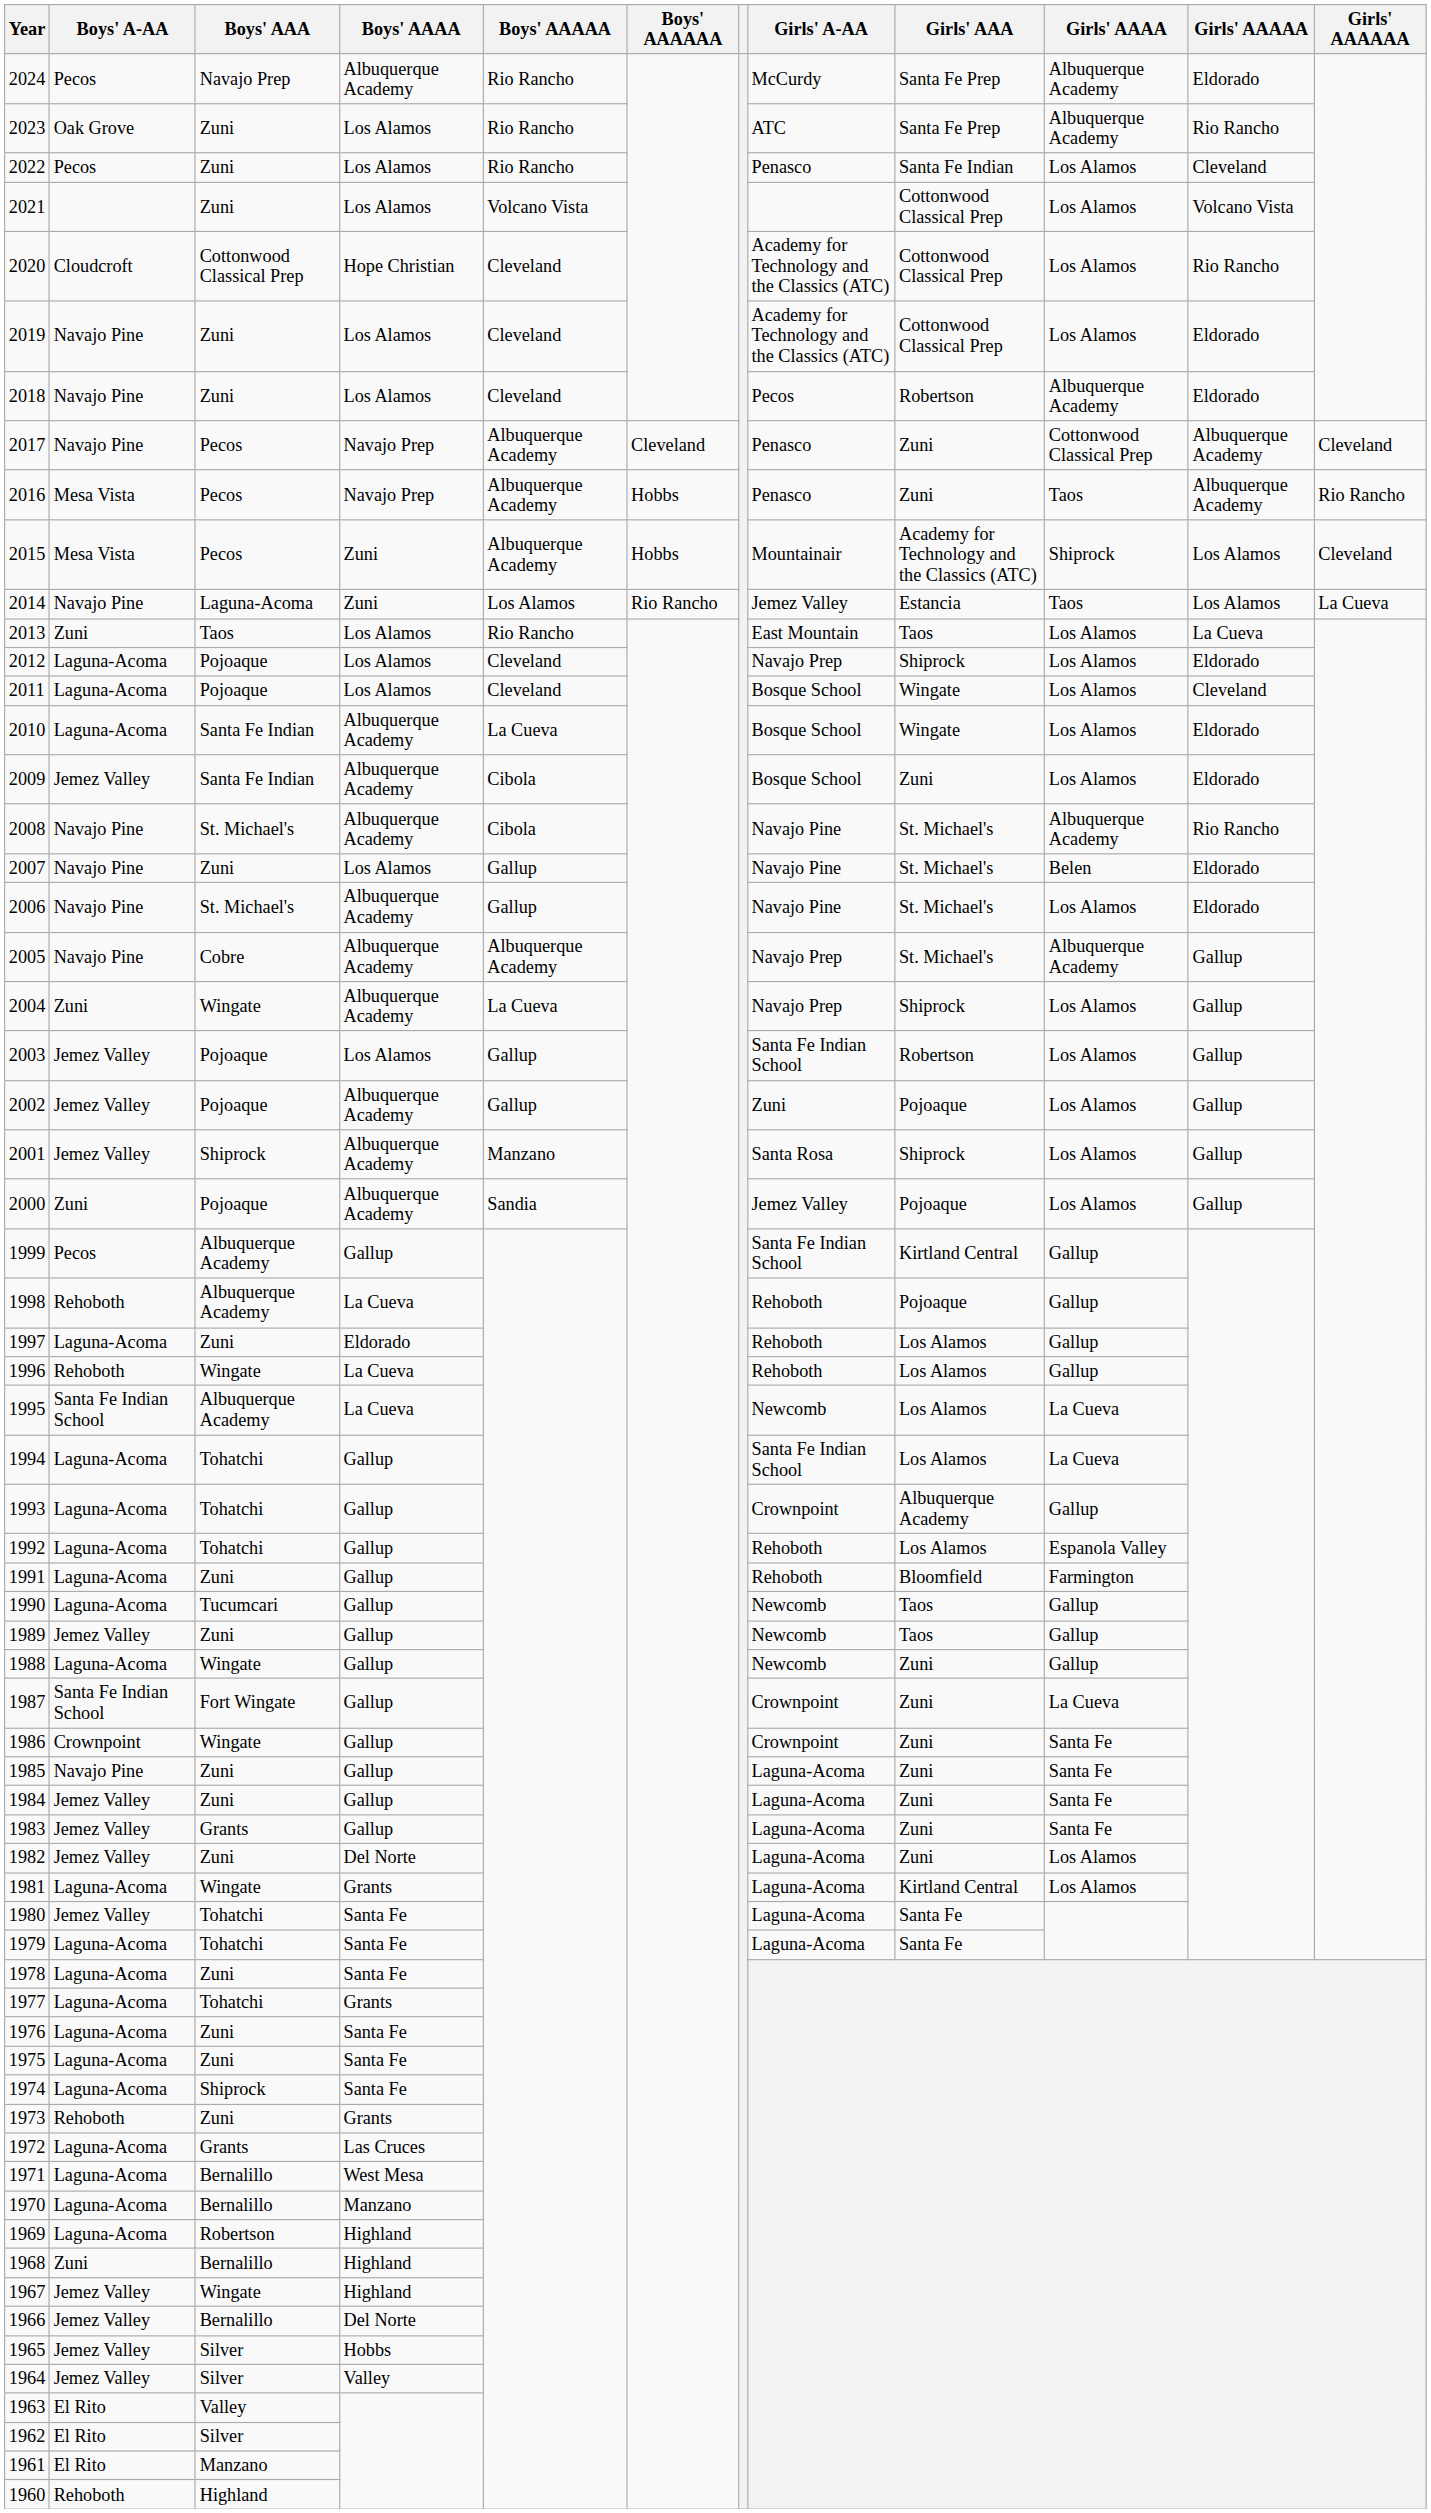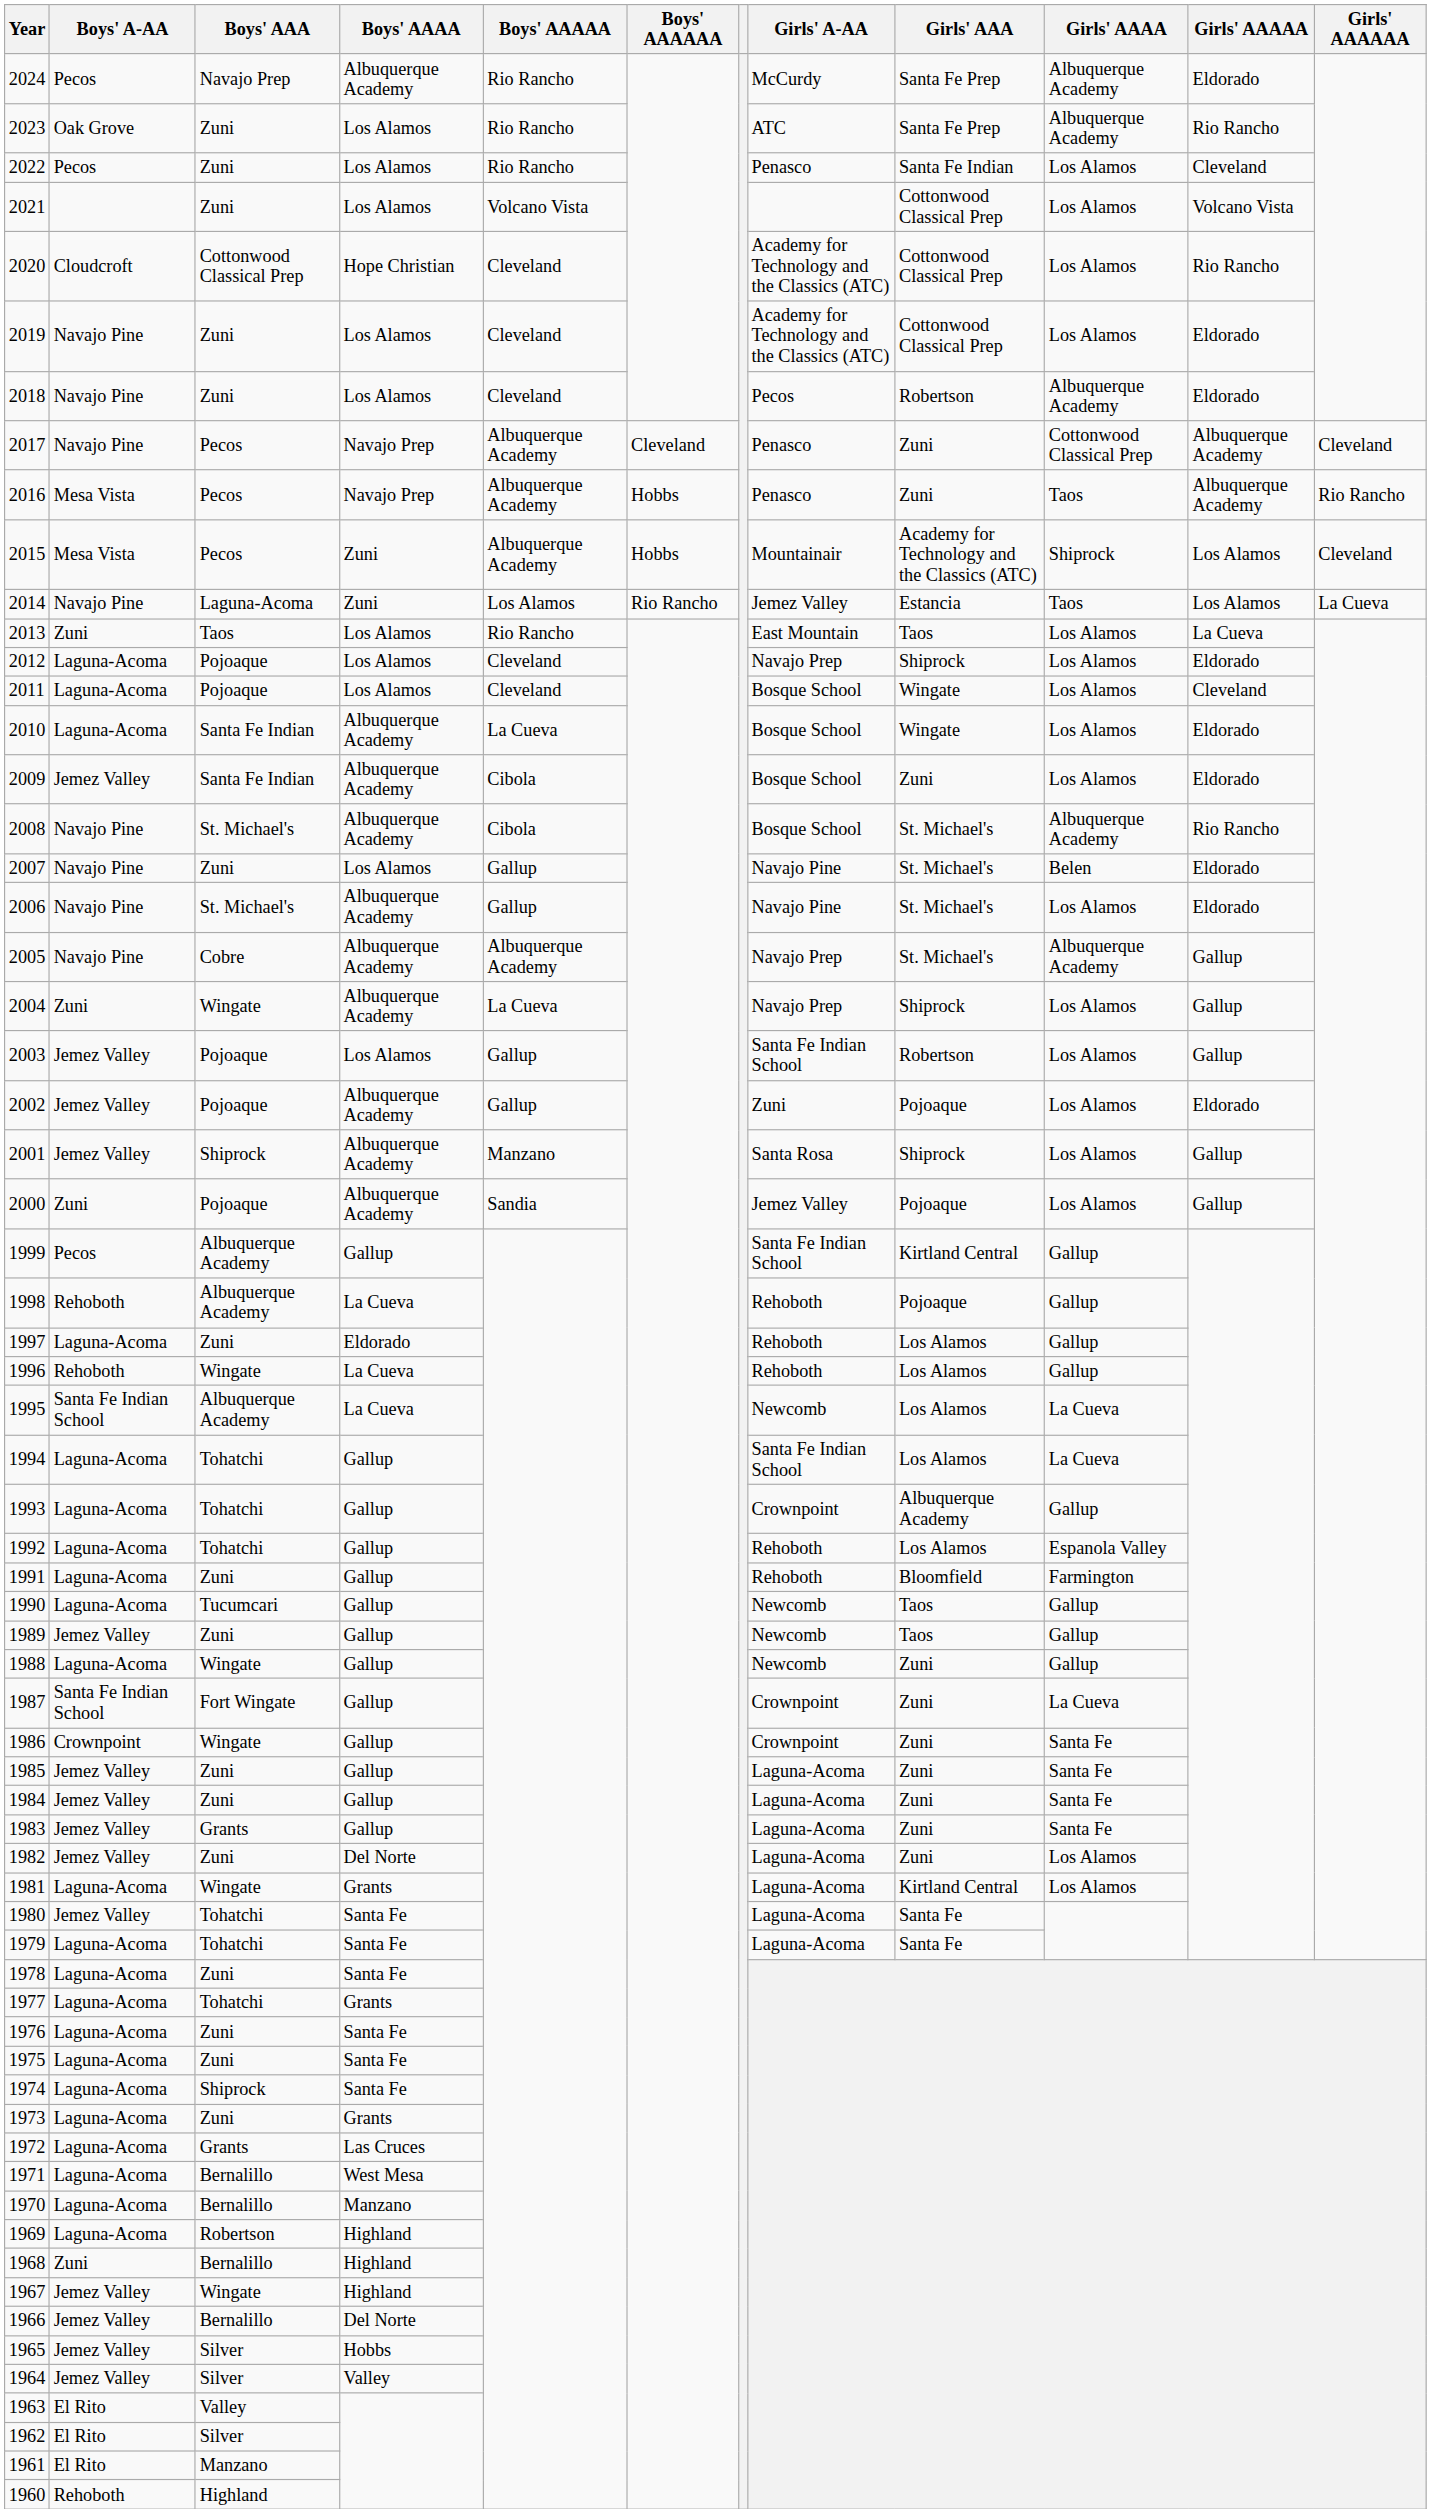2008 | Girls' A-AA: Navajo Pine -> Bosque School
2002 | Girls' AAAAA: Gallup -> Eldorado
1985 | Boys' A-AA: Navajo Pine -> Jemez Valley
1973 | Boys' A-AA: Rehoboth -> Laguna-Acoma
